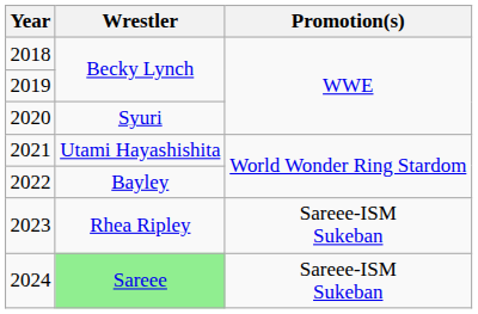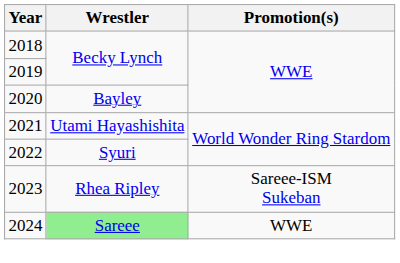2020 | Wrestler: Syuri -> Bayley
2022 | Wrestler: Bayley -> Syuri
2024 | Promotion(s): Sareee-ISM Sukeban -> WWE
